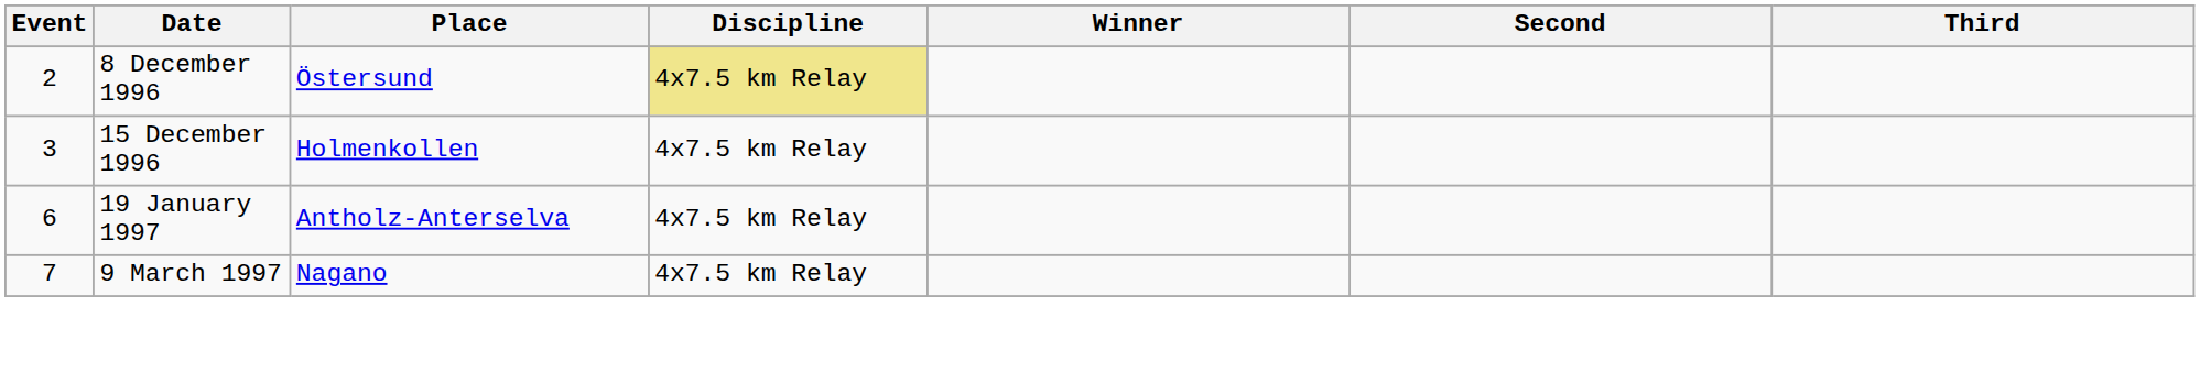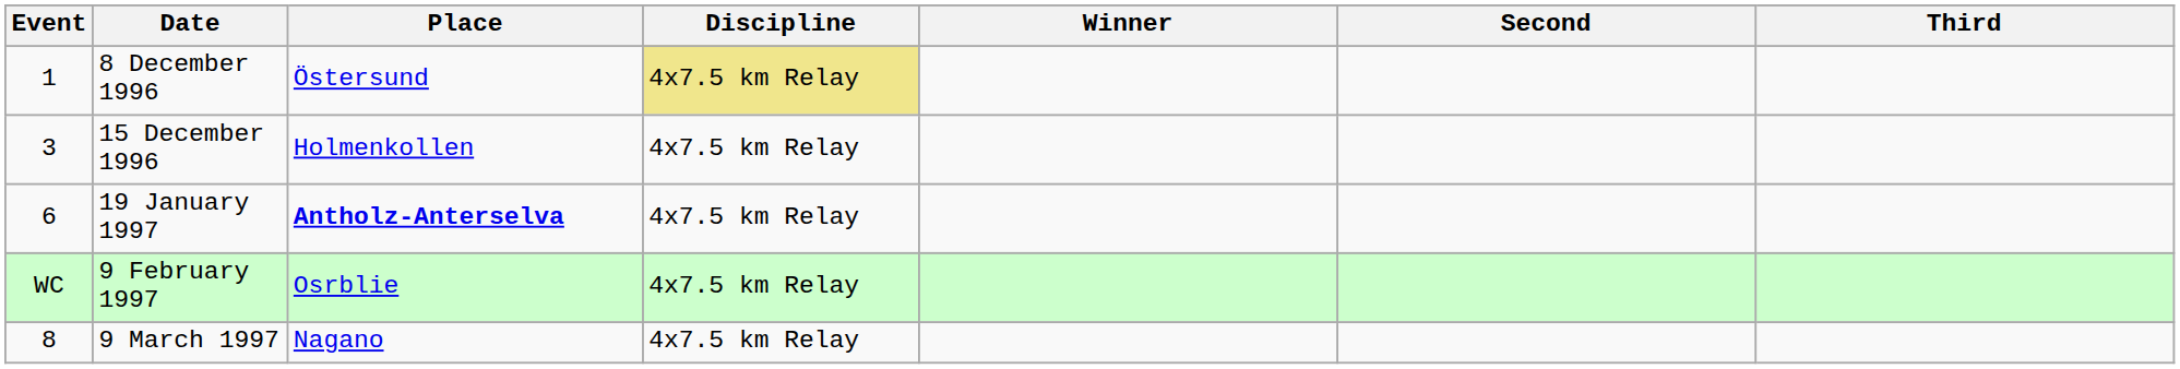8 December 1996 | Event: 2 -> 1
19 January 1997 | Place: normal -> bold
+ row: WC | 9 February 1997 | Osrblie | 4x7.5 km Relay
9 March 1997 | Event: 7 -> 8
